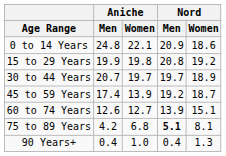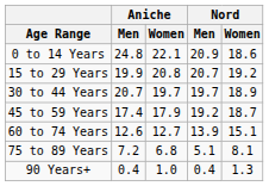15 to 29 Years | Aniche / Women: 19.8 -> 20.8
15 to 29 Years | Nord / Men: 20.8 -> 20.7
45 to 59 Years | Aniche / Women: 13.9 -> 17.9
75 to 89 Years | Aniche / Men: 4.2 -> 7.2
75 to 89 Years | Nord / Men: bold -> normal
